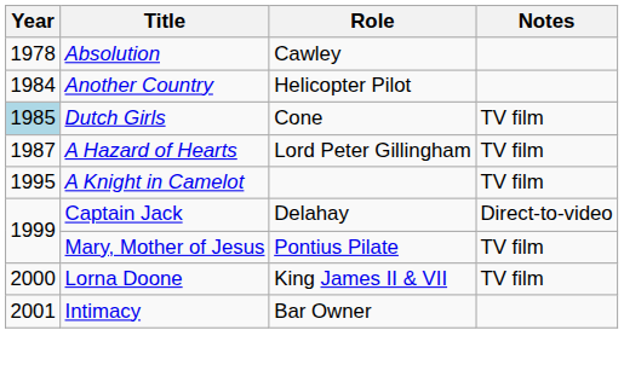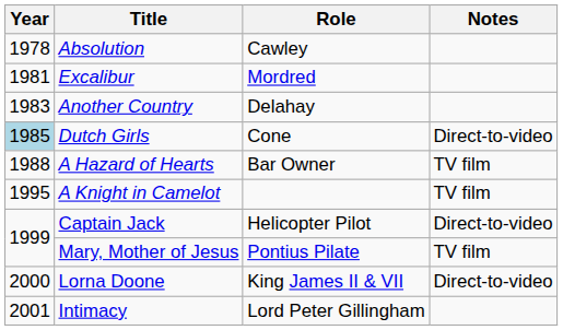+ row: 1981 | Excalibur | Mordred
Another Country | Year: 1984 -> 1983
Another Country | Role: Helicopter Pilot -> Delahay
Dutch Girls | Notes: TV film -> Direct-to-video
A Hazard of Hearts | Year: 1987 -> 1988
A Hazard of Hearts | Role: Lord Peter Gillingham -> Bar Owner
Captain Jack | Role: Delahay -> Helicopter Pilot
Lorna Doone | Notes: TV film -> Direct-to-video
Intimacy | Role: Bar Owner -> Lord Peter Gillingham
